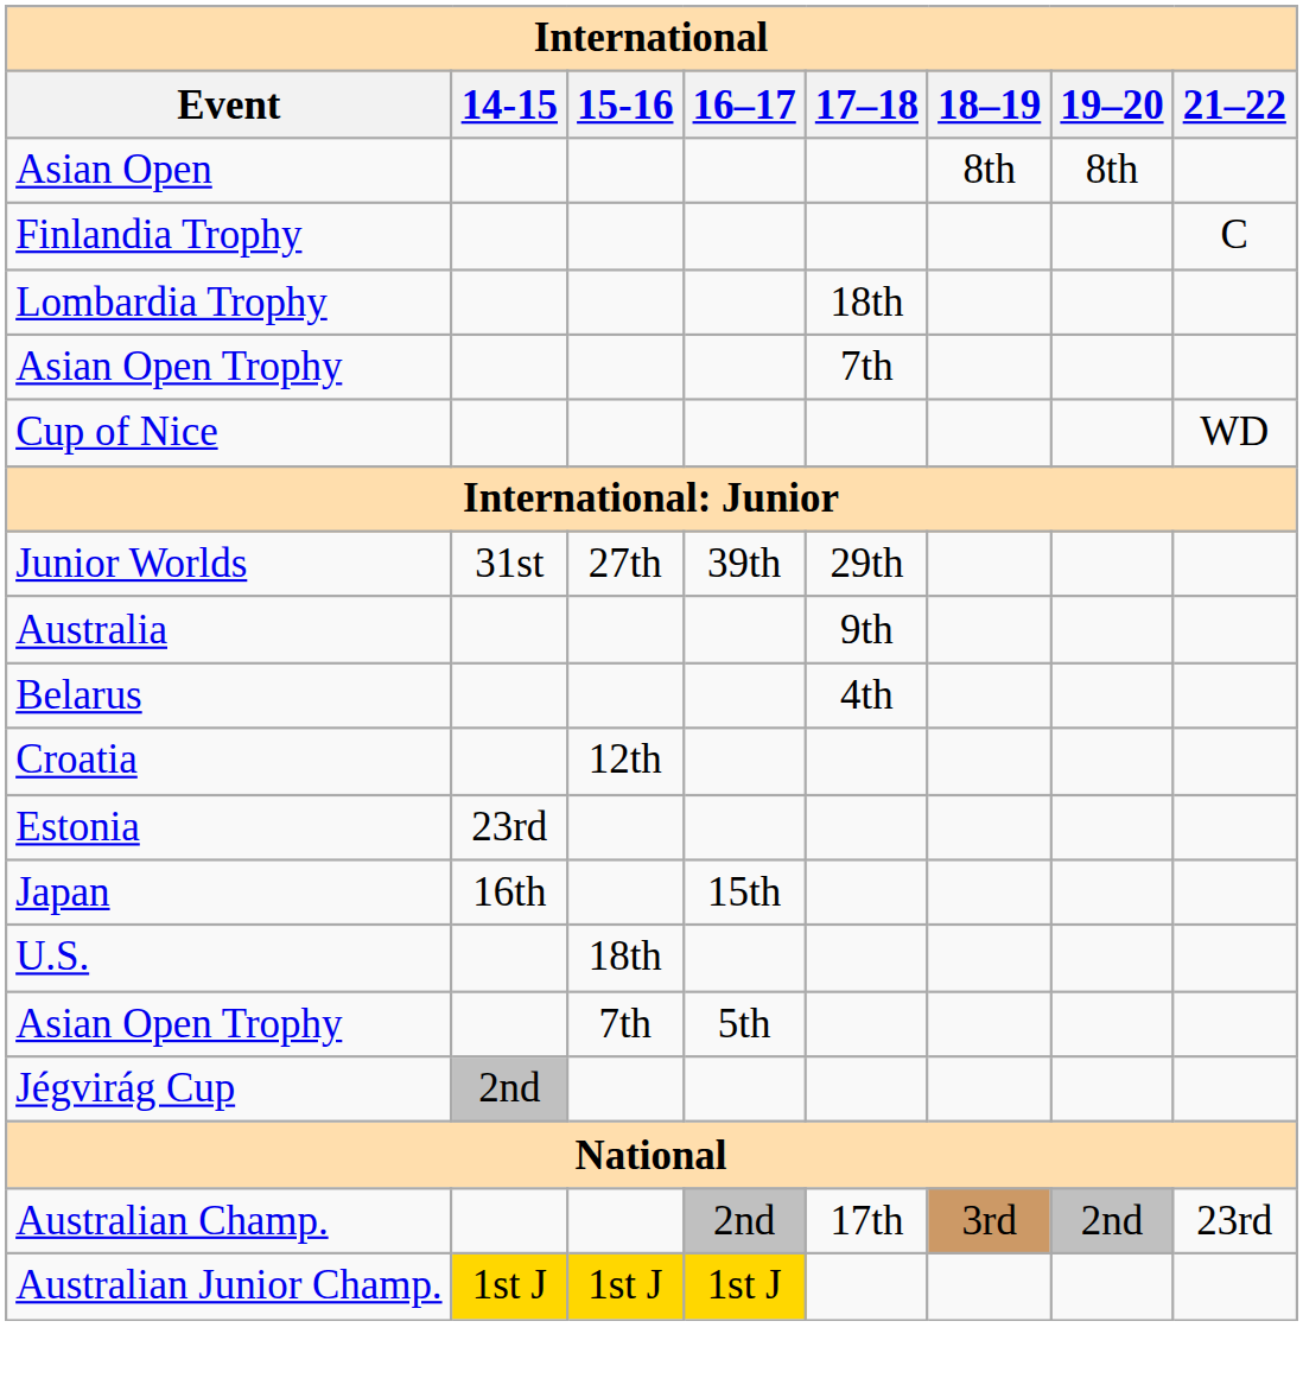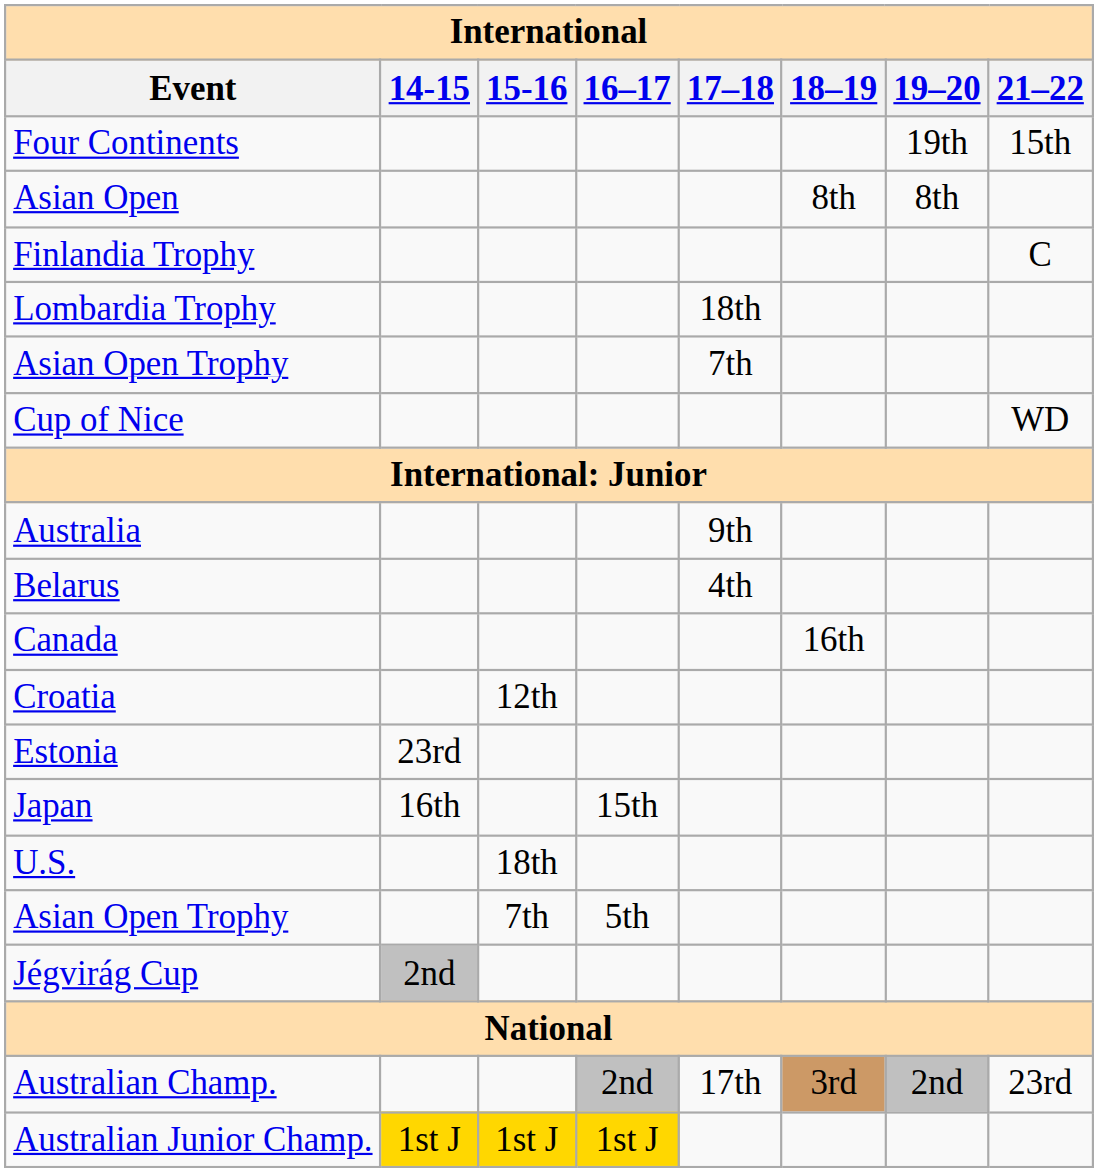+ row: Four Continents | 19th | 15th
- row: Junior Worlds | 31st | 27th | 39th | 29th
+ row: Canada | 16th
